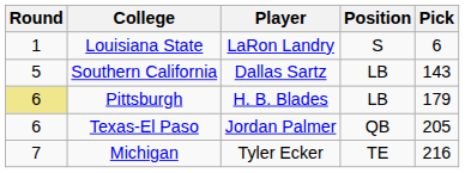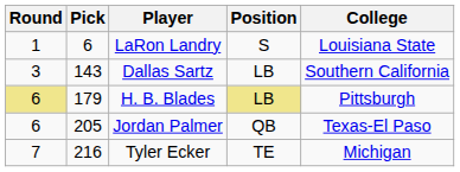columns swapped: Pick <-> College
Dallas Sartz | Round: 5 -> 3
H. B. Blades | Position: no background -> khaki background
